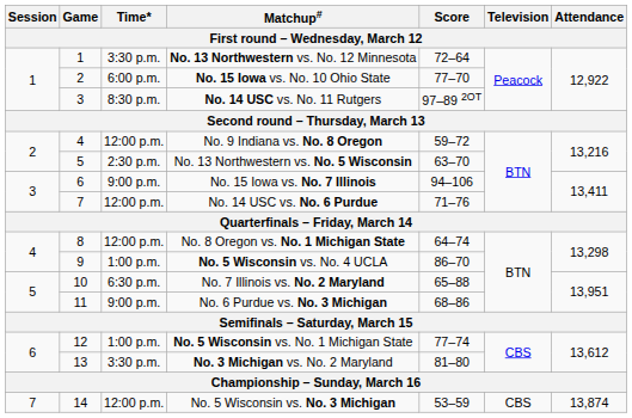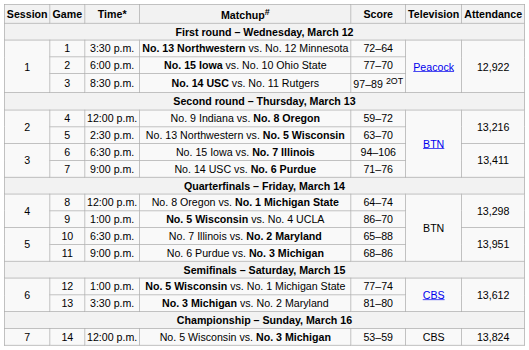No. 15 Iowa vs. No. 7 Illinois | Time*: 9:00 p.m. -> 6:30 p.m.
No. 14 USC vs. No. 6 Purdue | Time*: 12:00 p.m. -> 9:00 p.m.
No. 5 Wisconsin vs. No. 3 Michigan | Attendance: 13,874 -> 13,824
